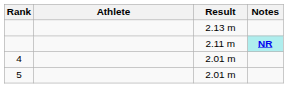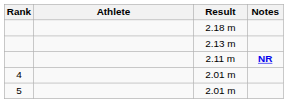+ row: 2.18 m
2.11 m | Notes: paleturquoise background -> no background
